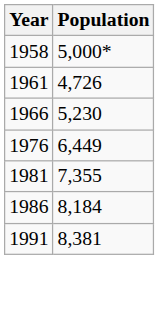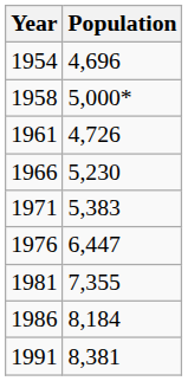+ row: 1954 | 4,696
+ row: 1971 | 5,383
1976 | Population: 6,449 -> 6,447
